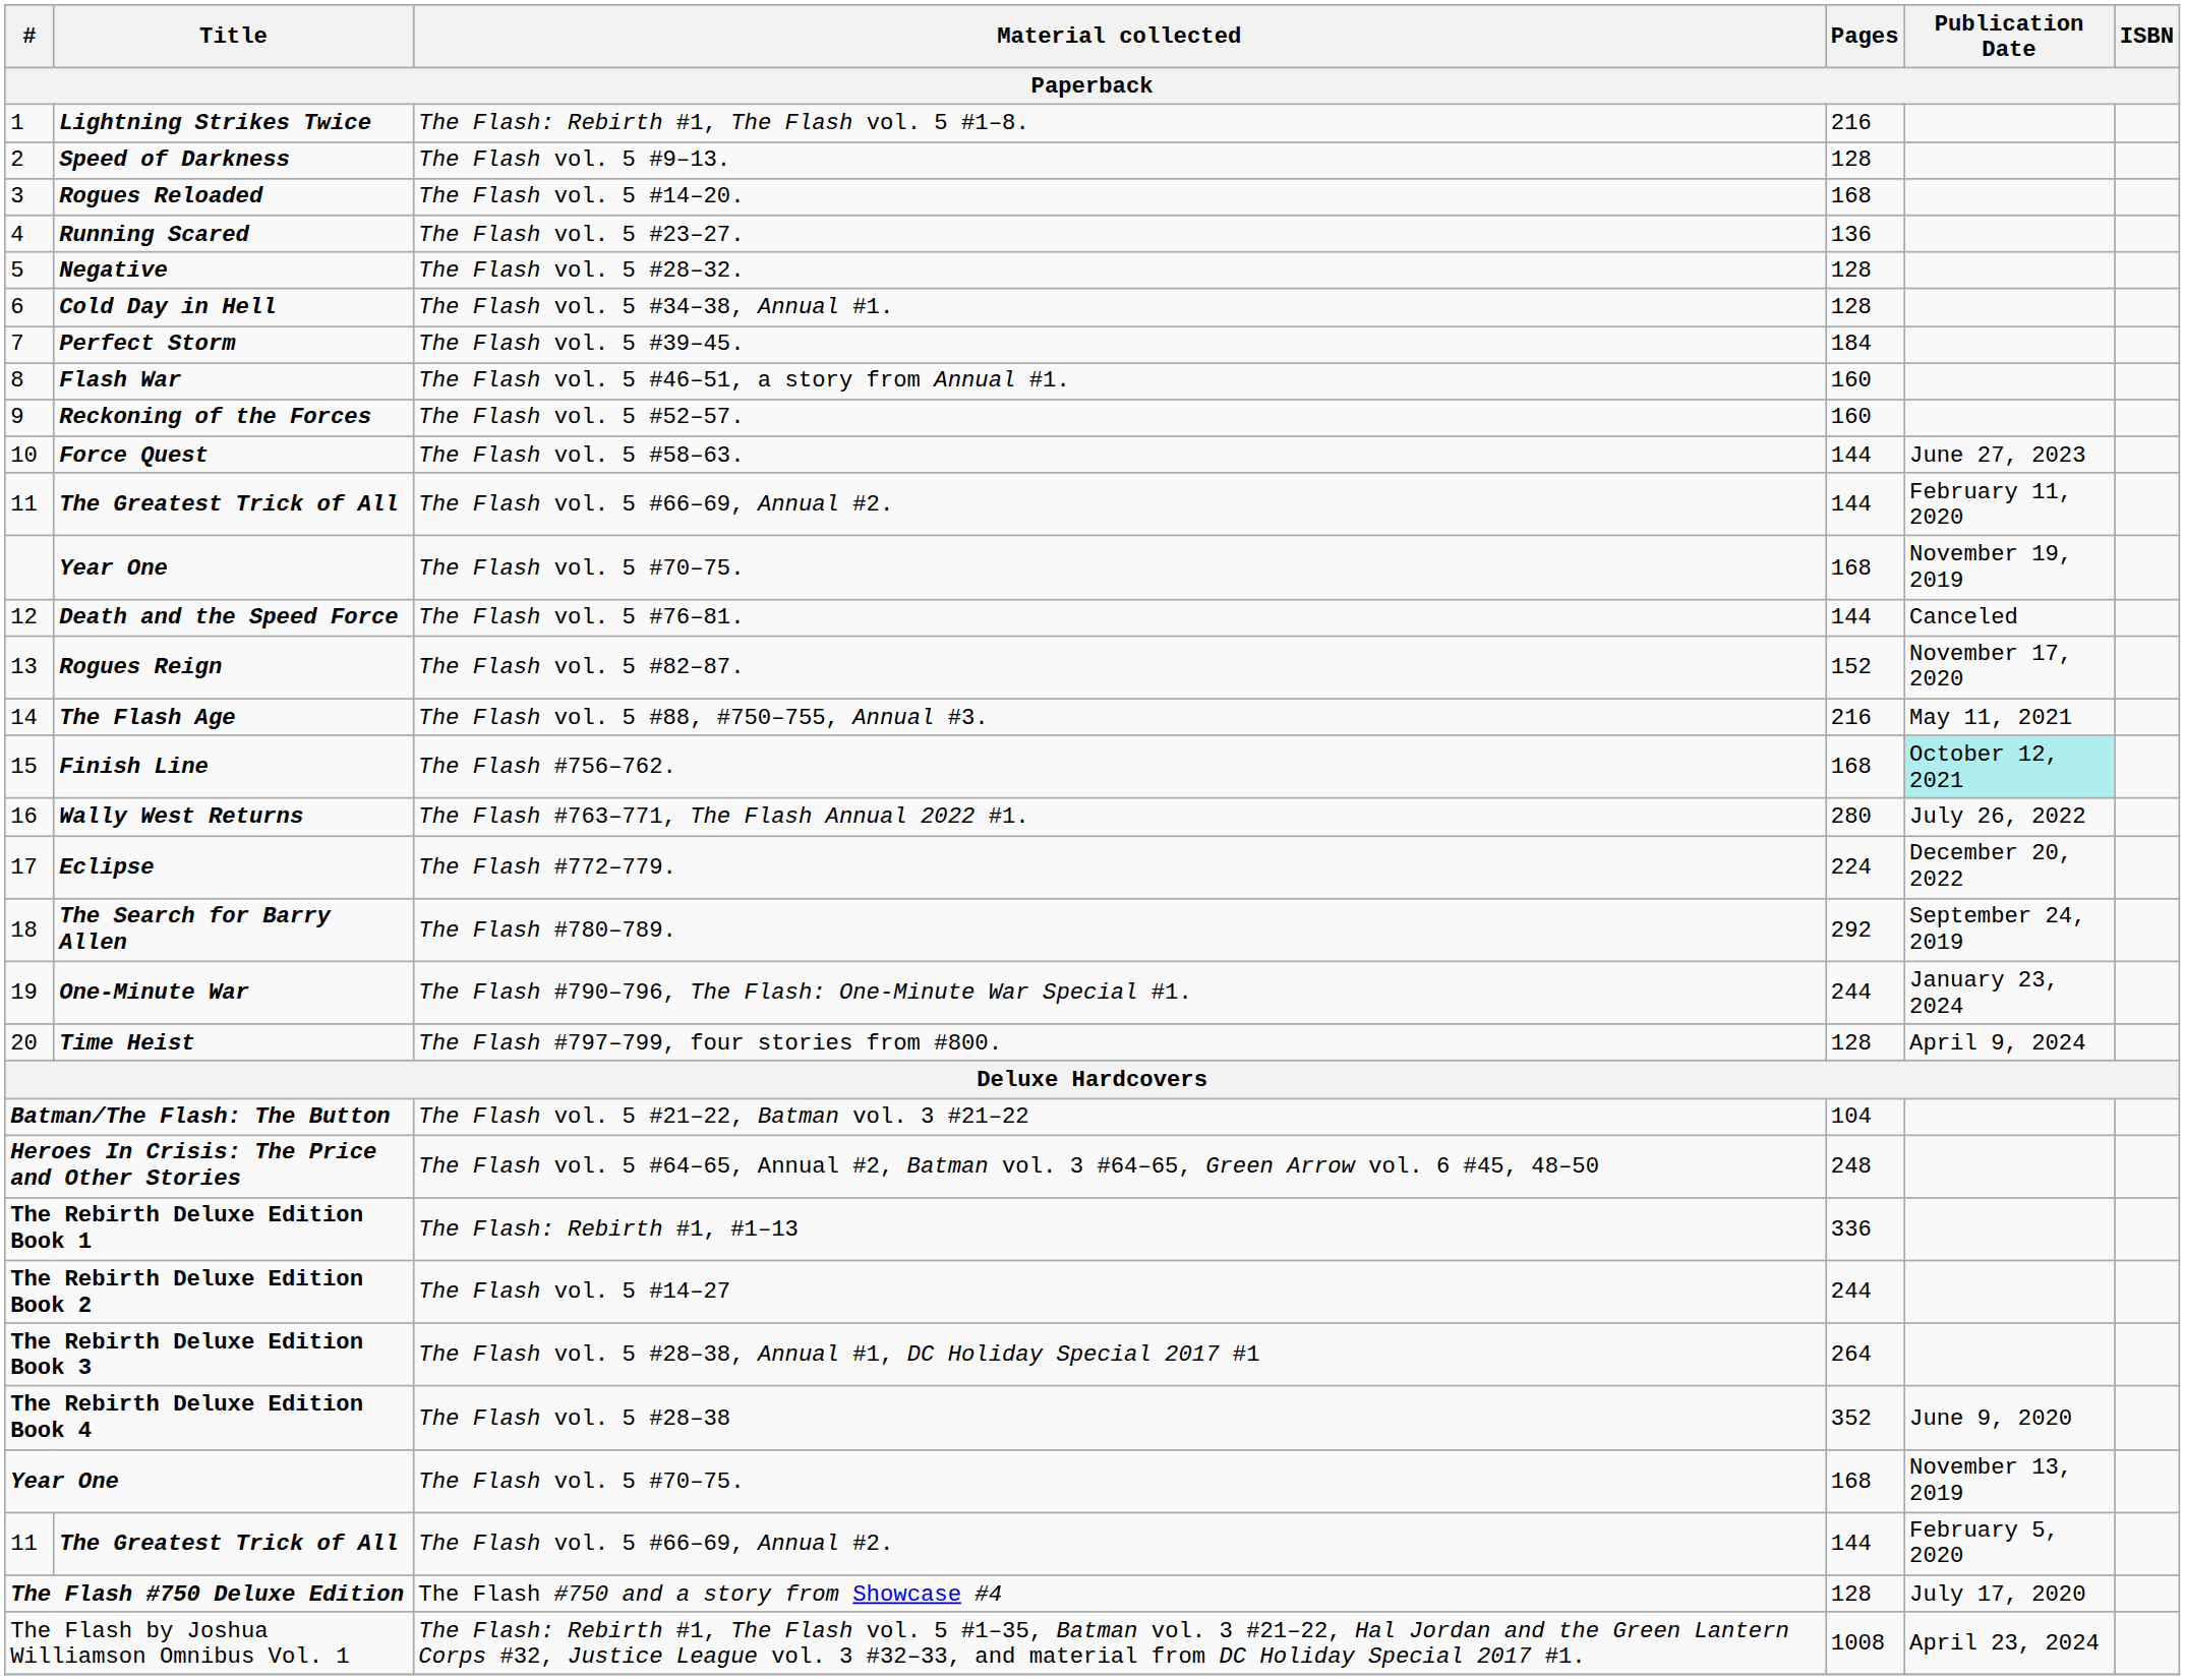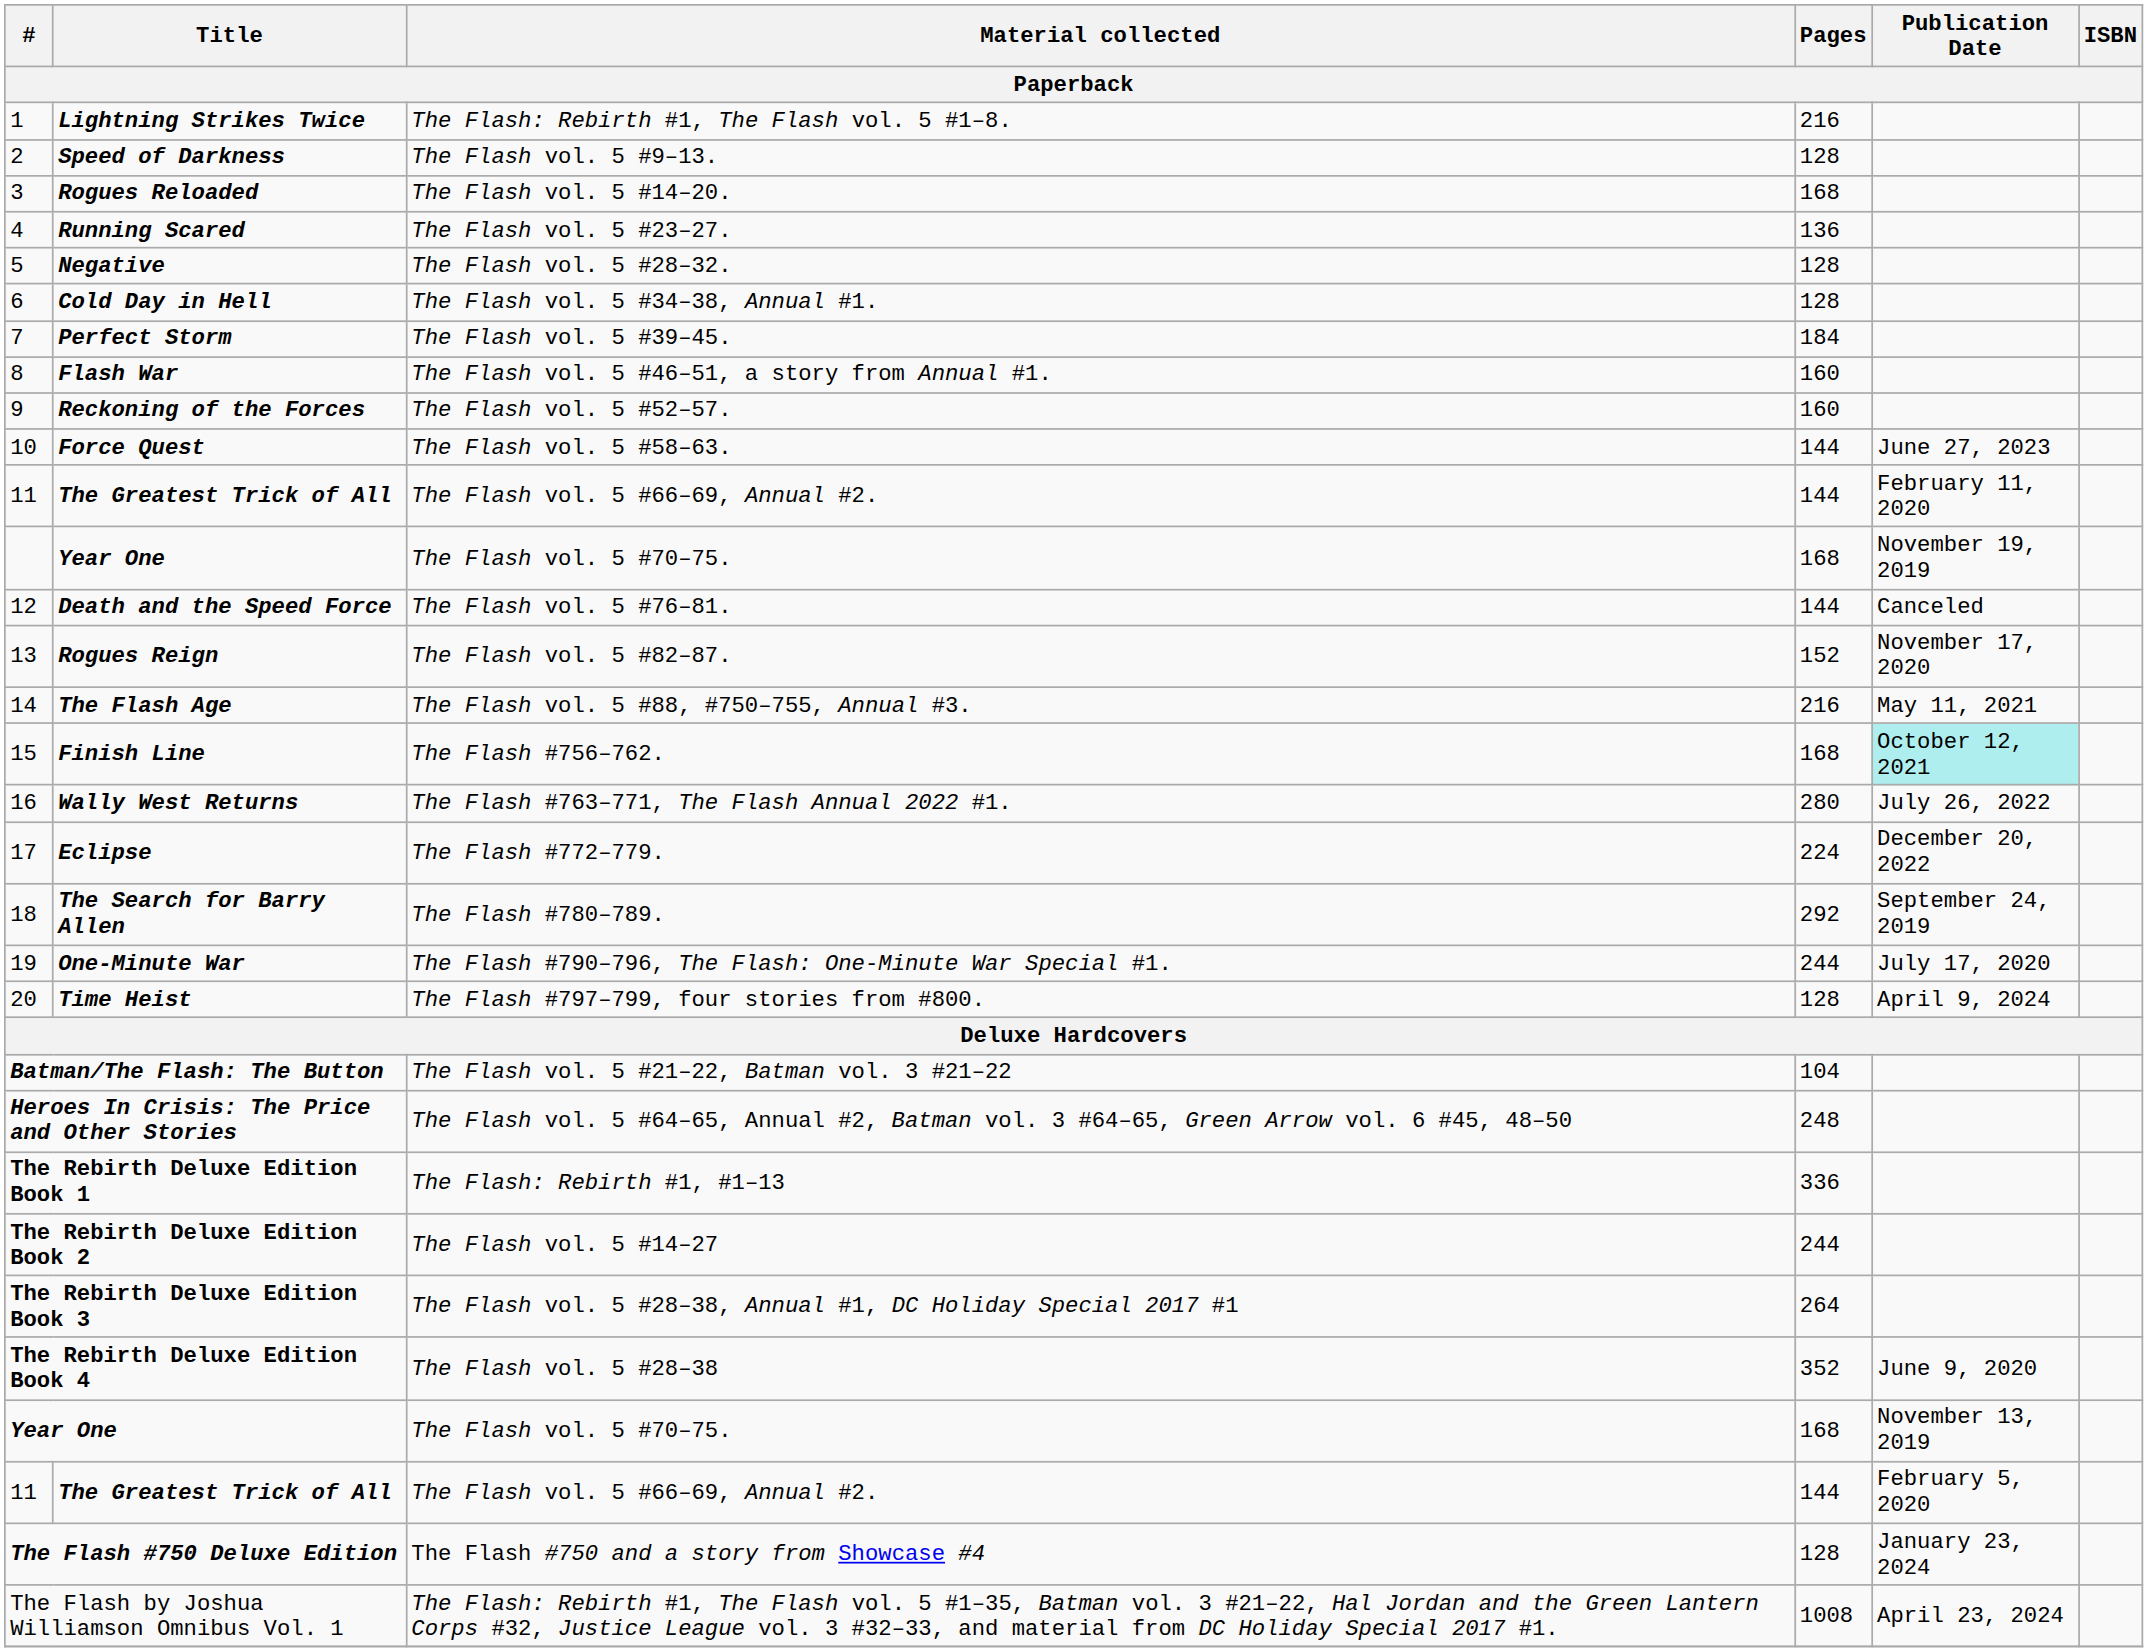One-Minute War | Publication Date: January 23, 2024 -> July 17, 2020
The Flash #750 Deluxe Edition | Publication Date: July 17, 2020 -> January 23, 2024
